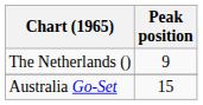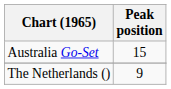rows swapped: Australia Go-Set <-> The Netherlands ()
